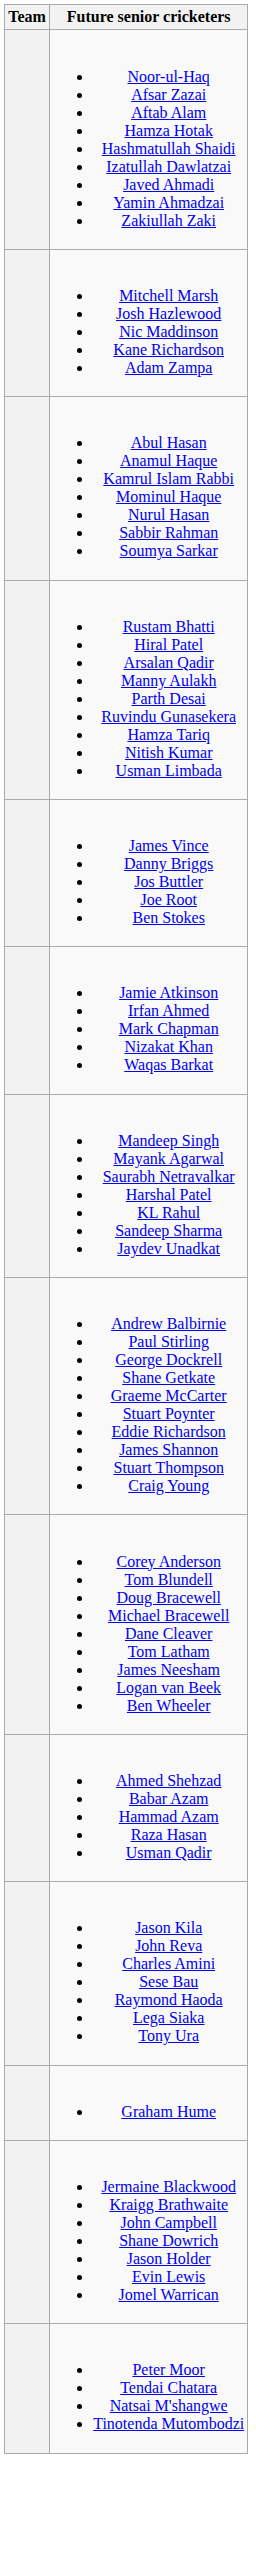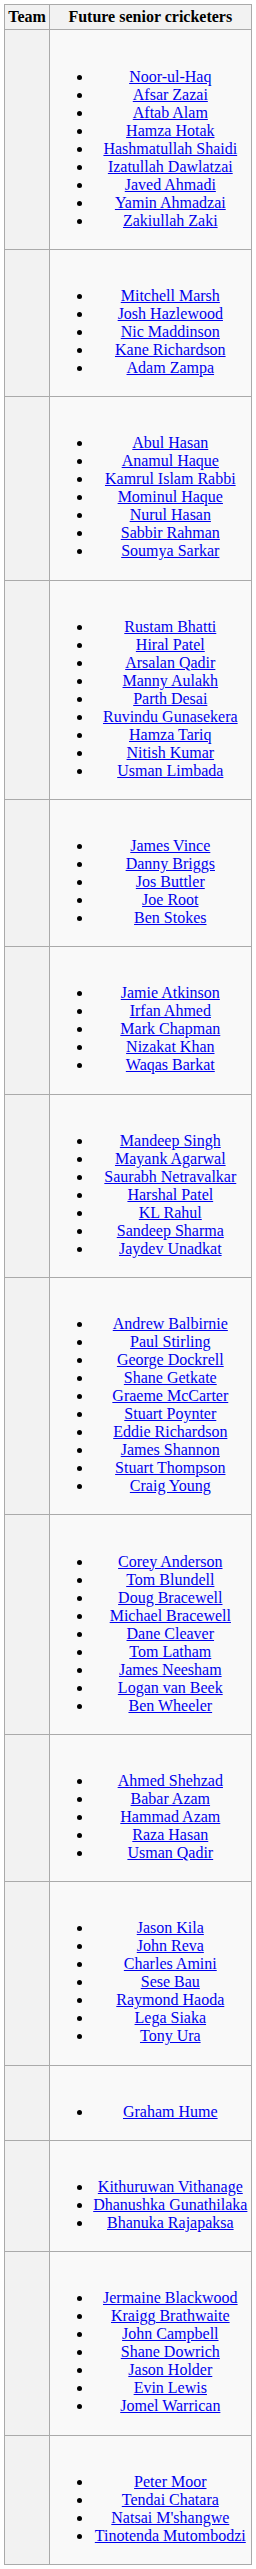+ row: Kithuruwan Vithanage Dhanushka Gunathilaka Bhanuka Rajapaksa
